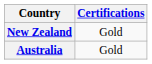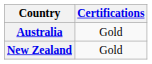rows swapped: Australia <-> New Zealand
